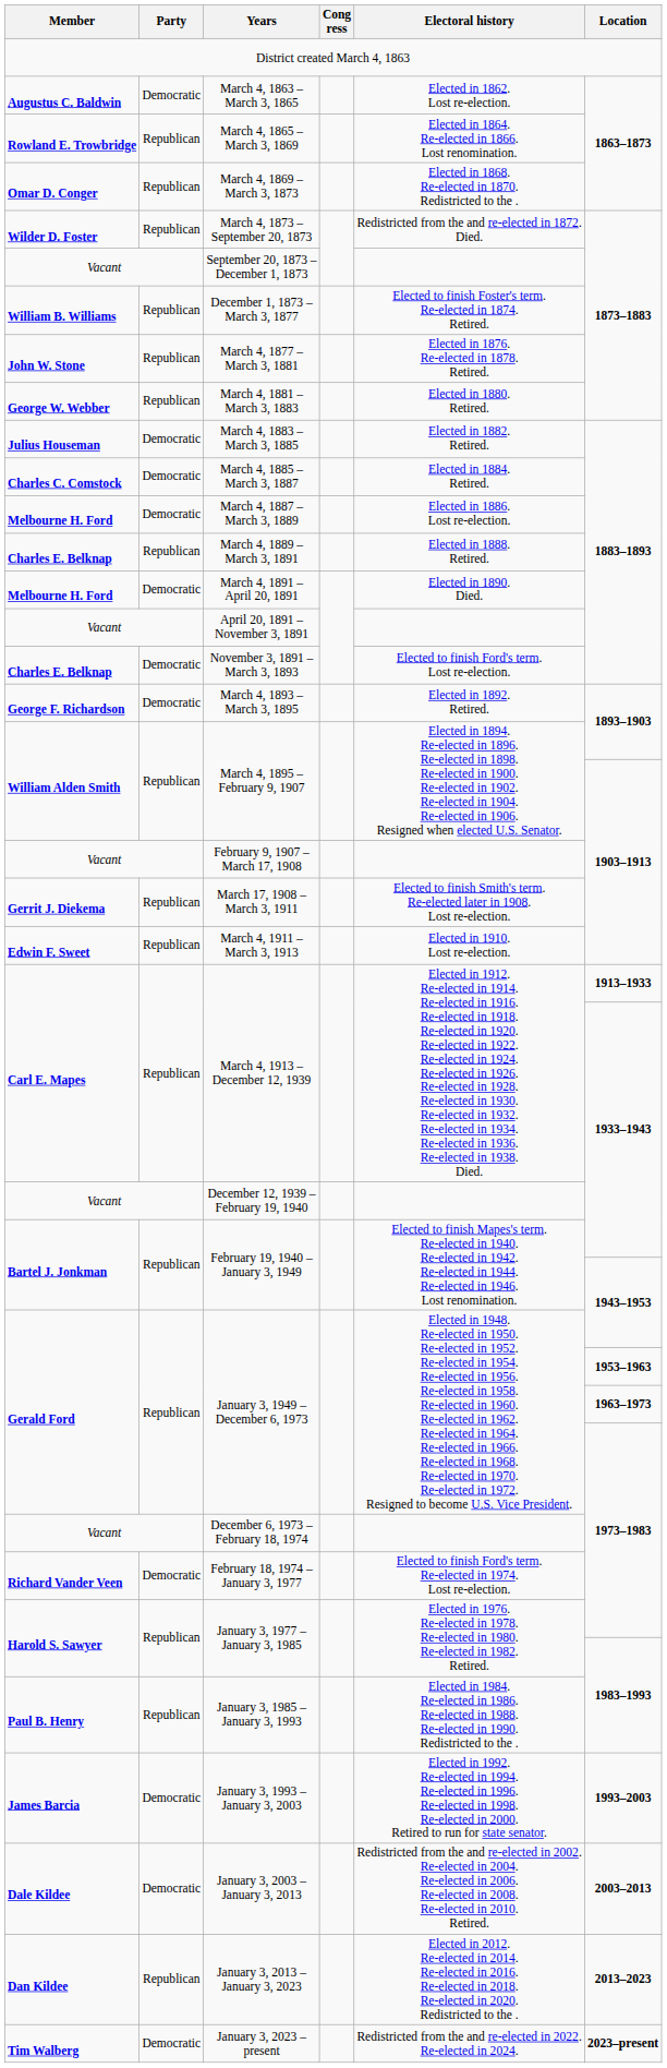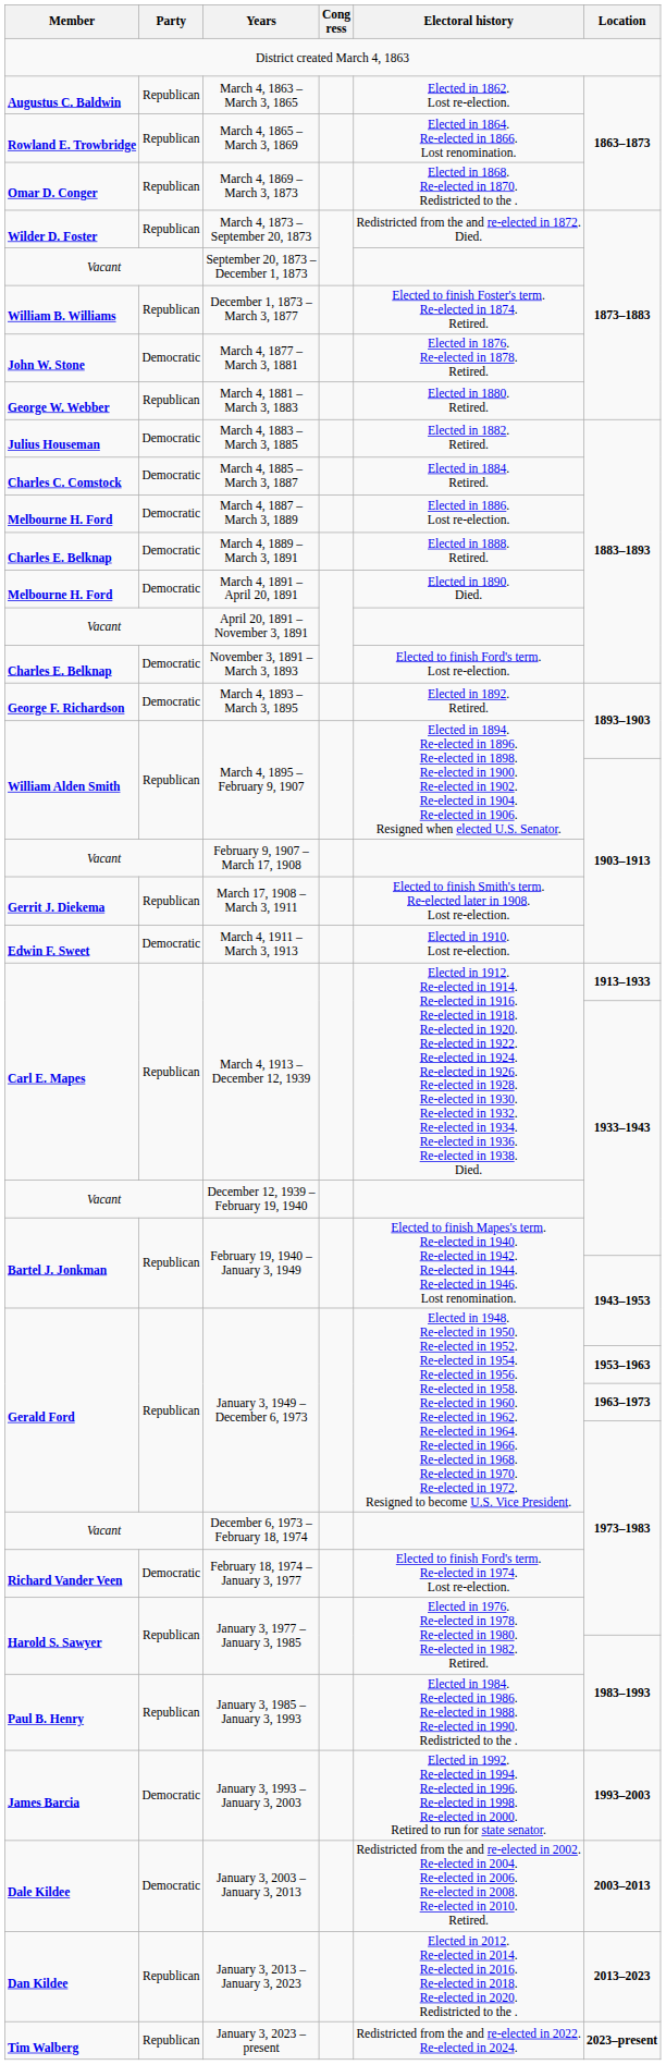March 4, 1863 – March 3, 1865 | Party: Democratic -> Republican
March 4, 1877 – March 3, 1881 | Party: Republican -> Democratic
March 4, 1889 – March 3, 1891 | Party: Republican -> Democratic
March 4, 1911 – March 3, 1913 | Party: Republican -> Democratic
January 3, 2023 – present | Party: Democratic -> Republican
